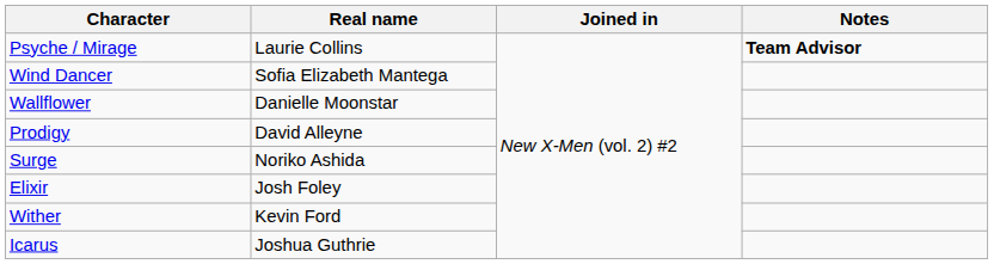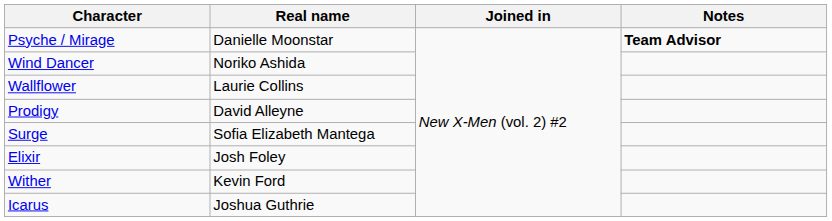Psyche / Mirage | Real name: Laurie Collins -> Danielle Moonstar
Wind Dancer | Real name: Sofia Elizabeth Mantega -> Noriko Ashida
Wallflower | Real name: Danielle Moonstar -> Laurie Collins
Surge | Real name: Noriko Ashida -> Sofia Elizabeth Mantega
